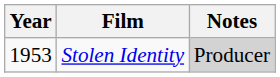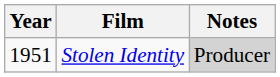Stolen Identity | Year: 1953 -> 1951
